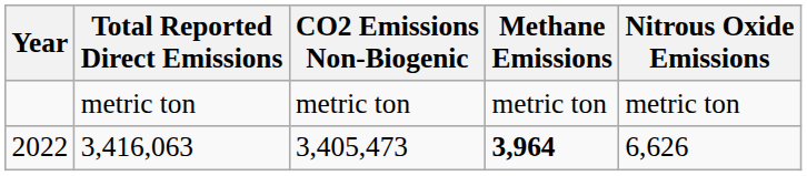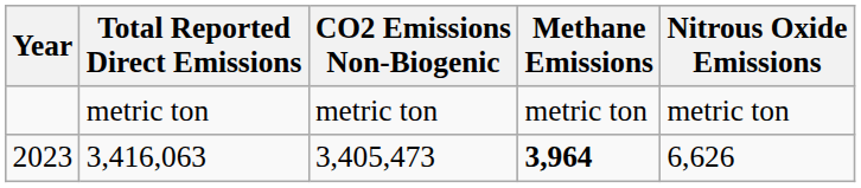3,416,063 | Year: 2022 -> 2023
